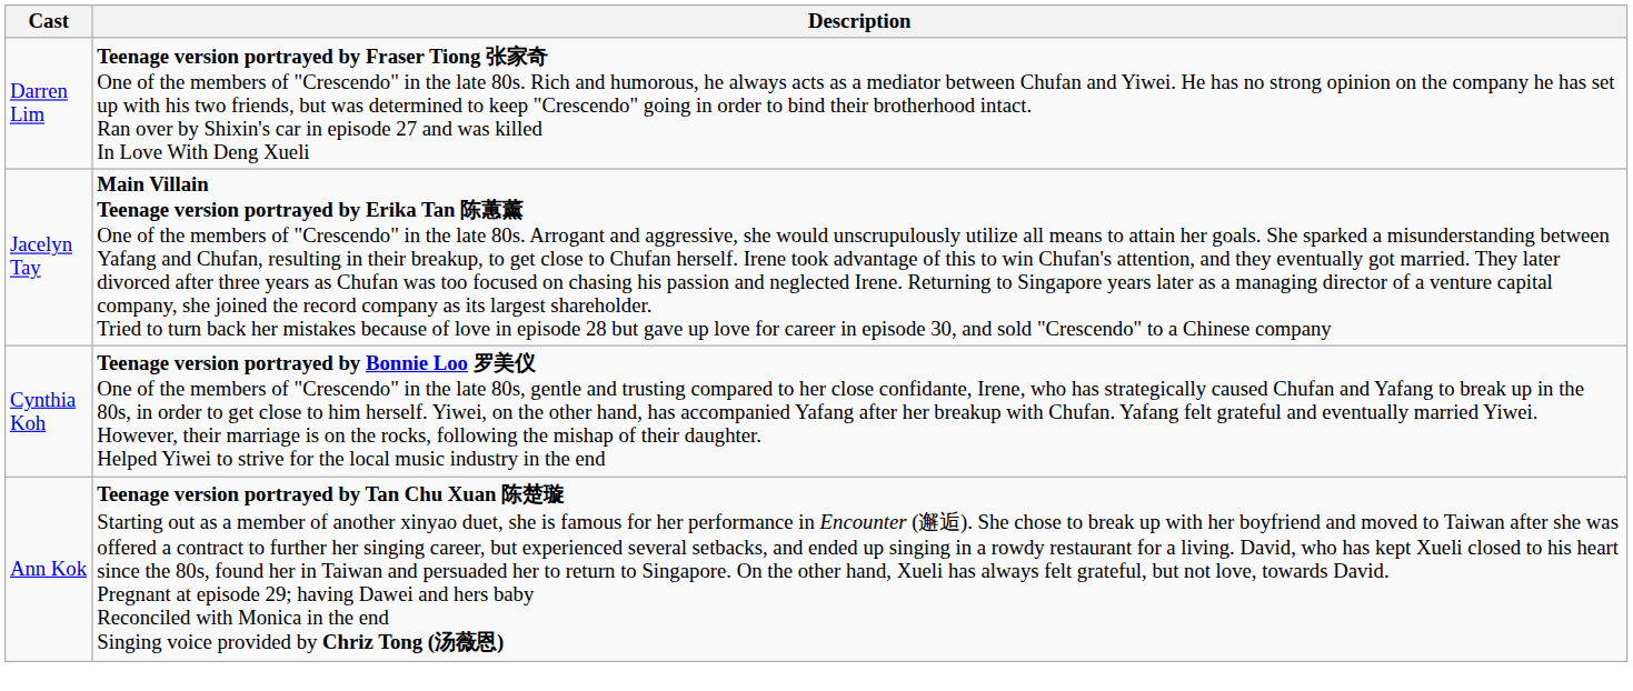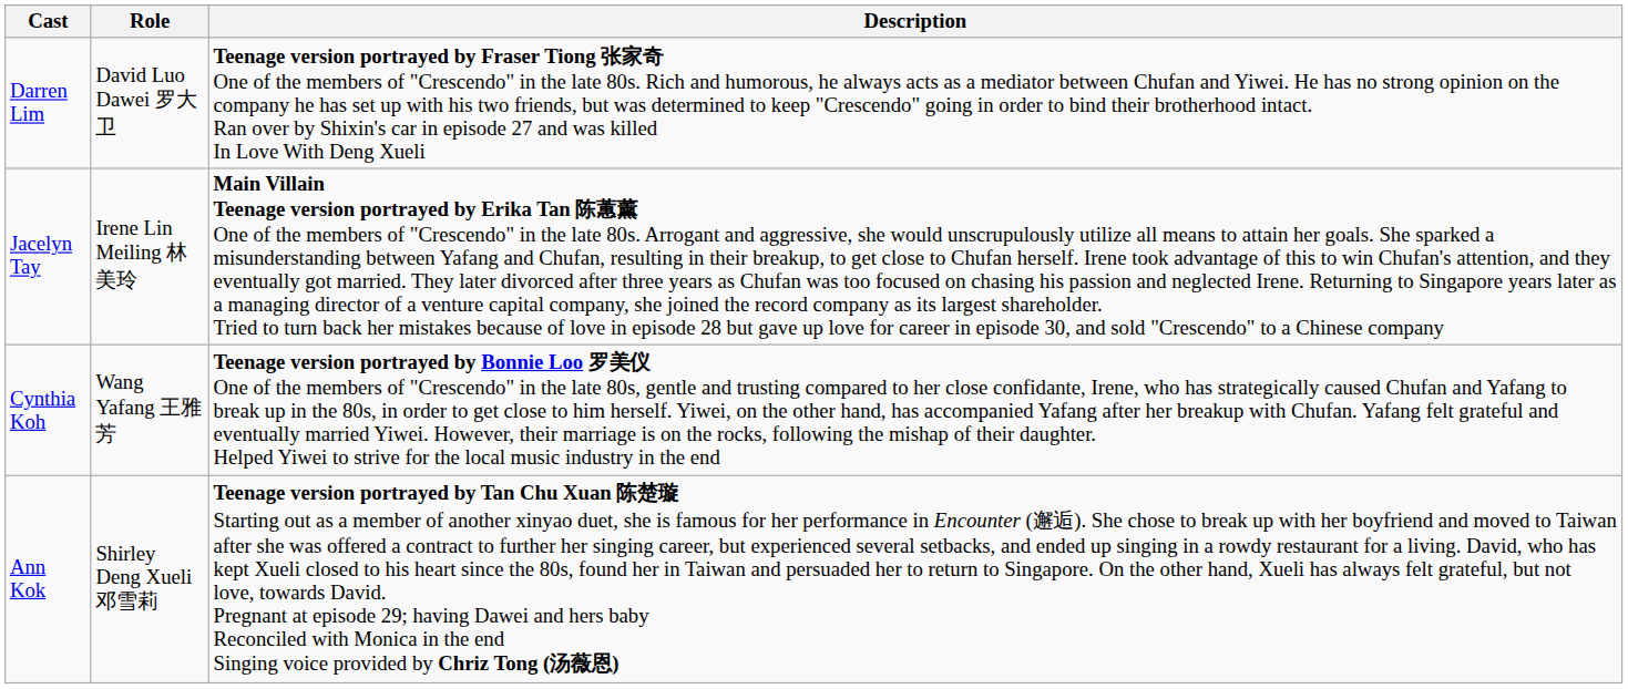+ column: Role | David Luo Dawei 罗大卫 | Irene Lin Meiling 林美玲 | Wang Yafang 王雅芳 | Shirley Deng Xueli 邓雪莉
